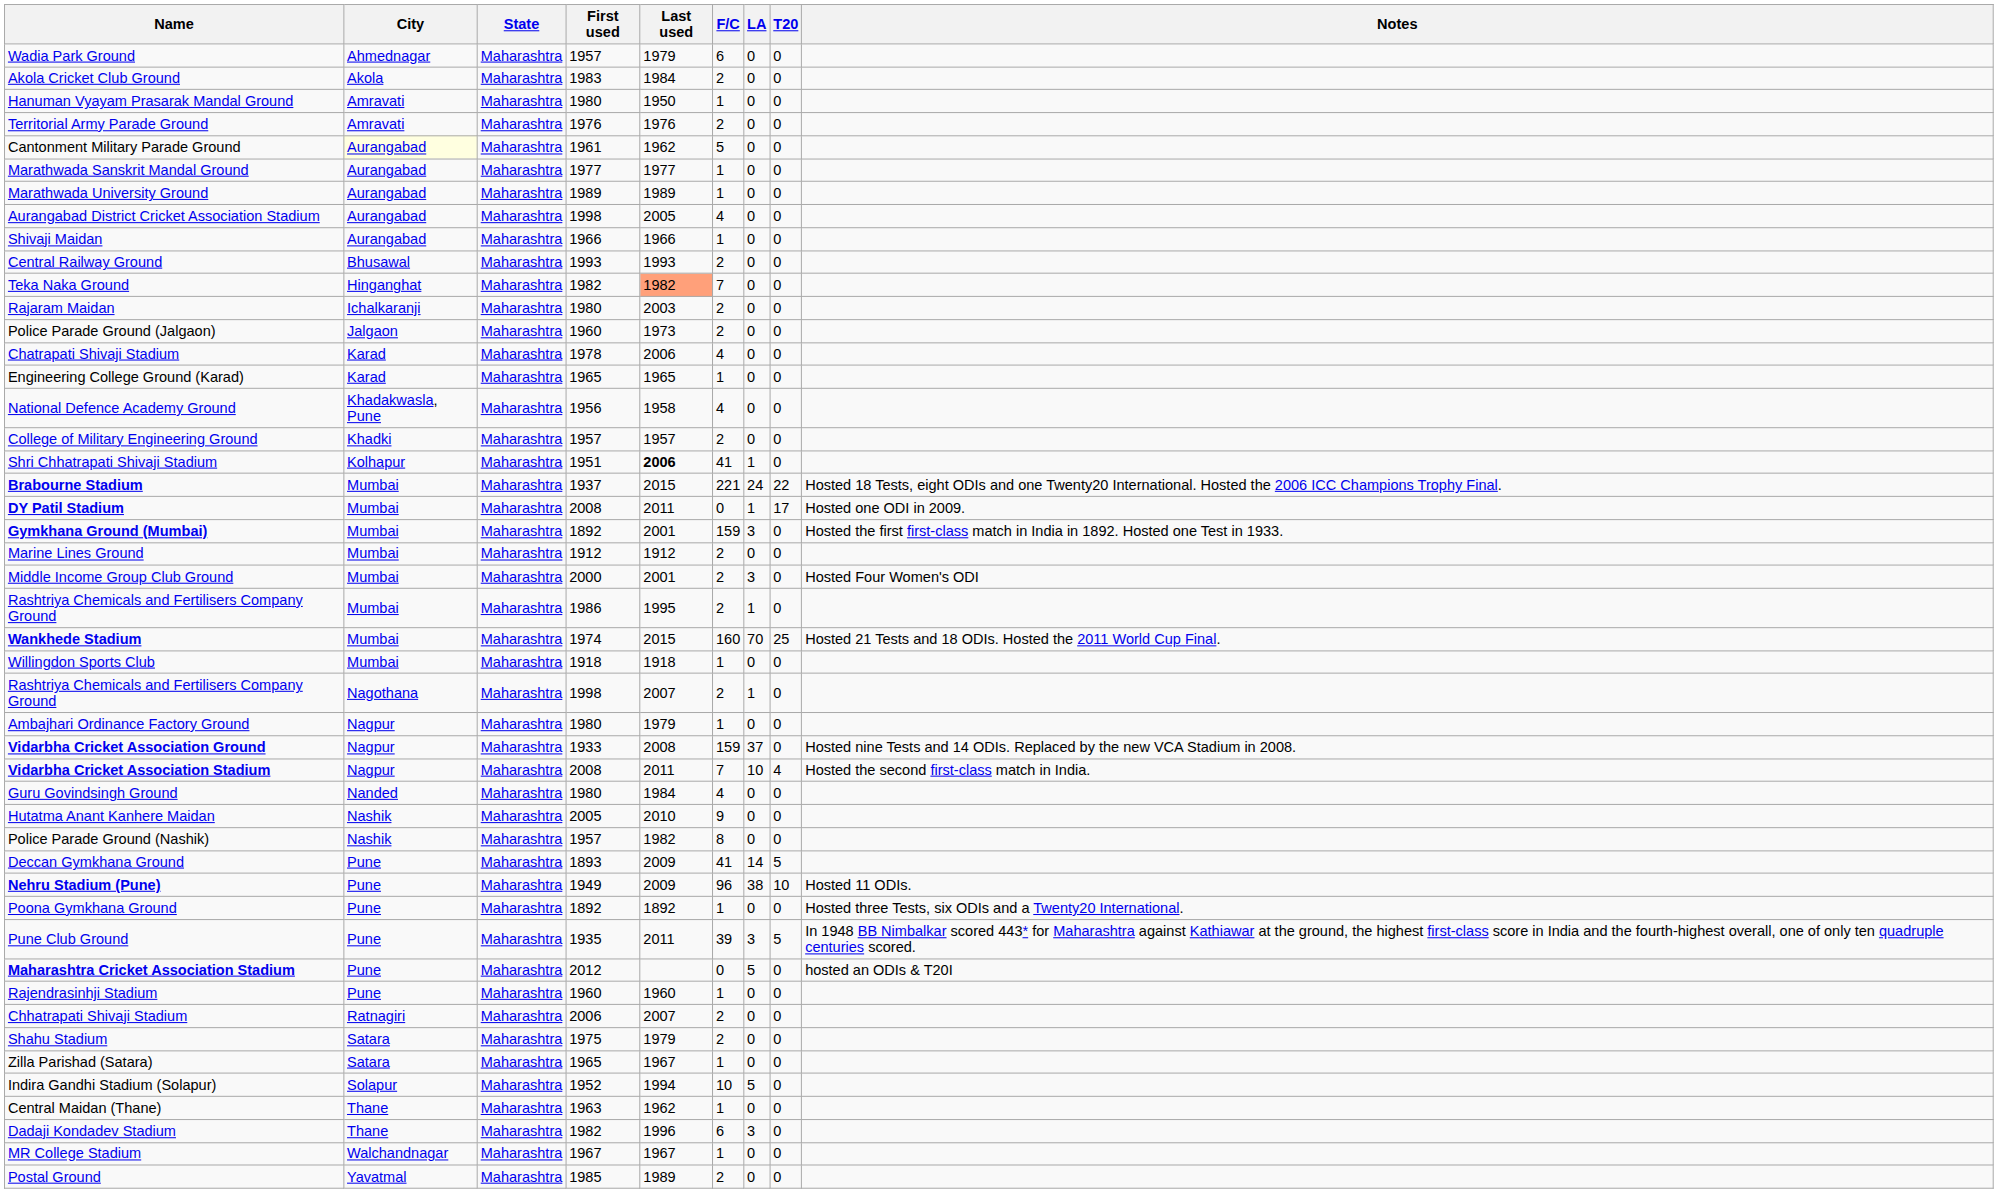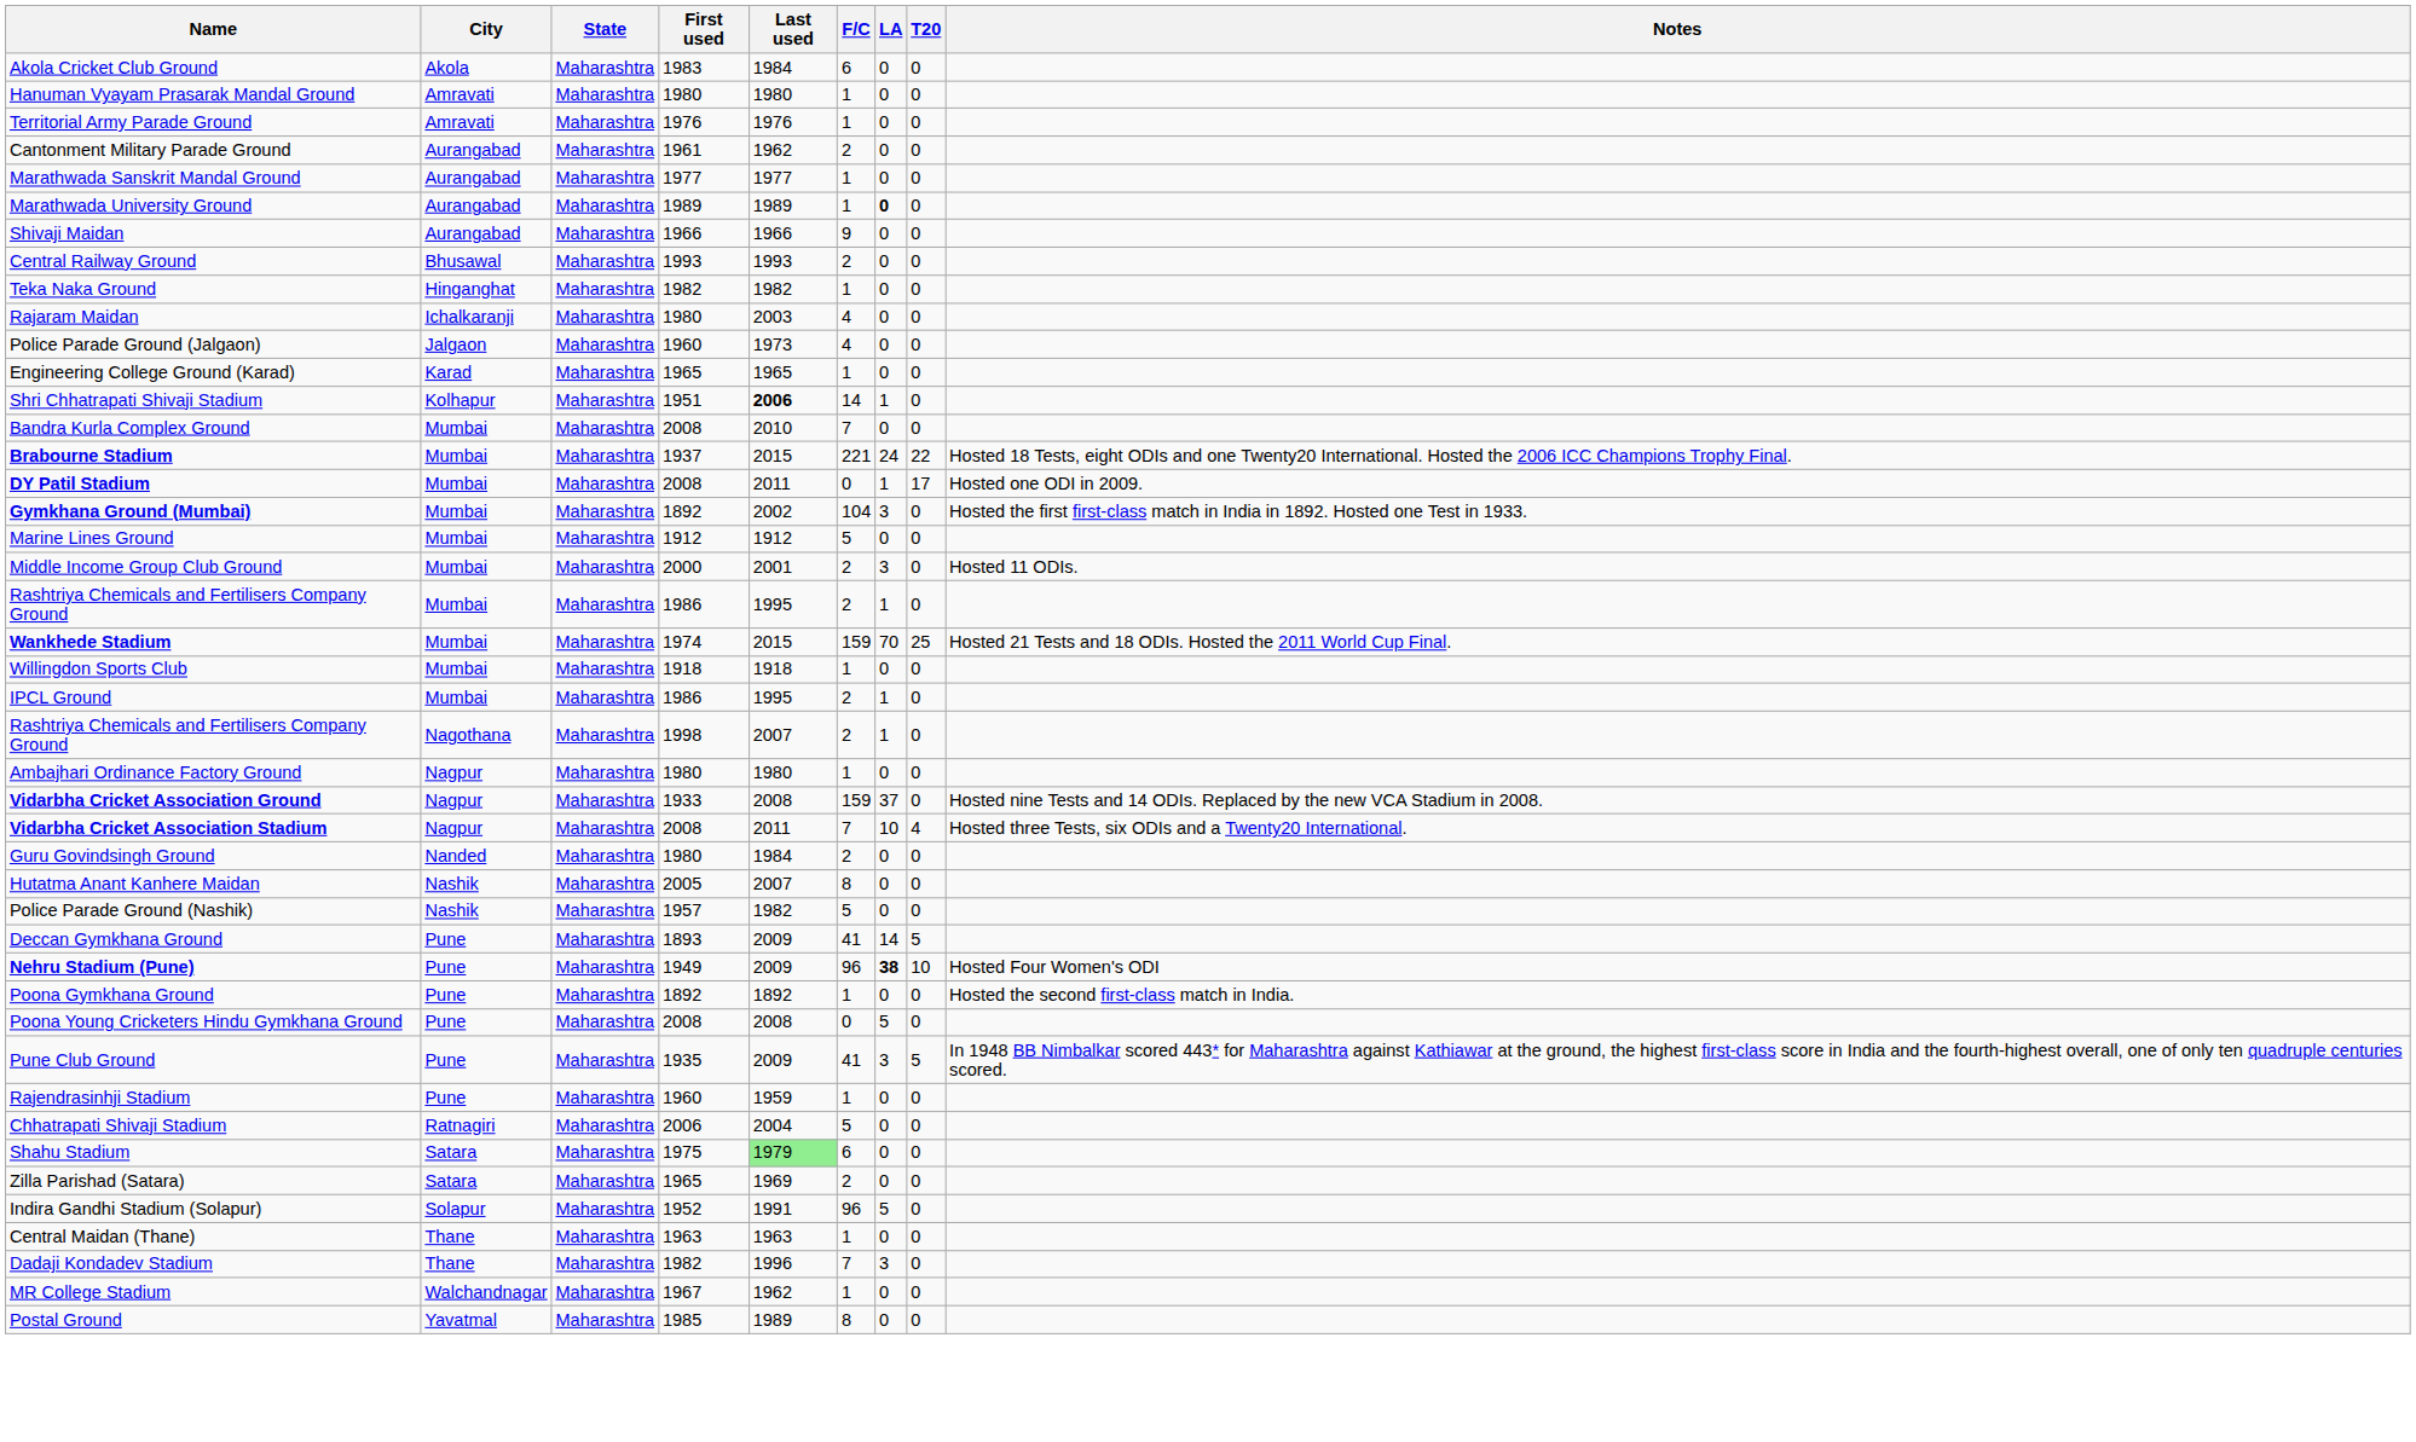- row: Wadia Park Ground | Ahmednagar | Maharashtra | 1957 | 1979 | 6 | 0 | 0
Akola Cricket Club Ground | F/C: 2 -> 6
Hanuman Vyayam Prasarak Mandal Ground | Last used: 1950 -> 1980
Territorial Army Parade Ground | F/C: 2 -> 1
Cantonment Military Parade Ground | City: lightyellow background -> no background
Cantonment Military Parade Ground | F/C: 5 -> 2
Marathwada University Ground | LA: normal -> bold
- row: Aurangabad District Cricket Association Stadium | Aurangabad | Maharashtra | 1998 | 2005 | 4 | 0 | 0
Shivaji Maidan | F/C: 1 -> 9
Teka Naka Ground | Last used: lightsalmon background -> no background
Teka Naka Ground | F/C: 7 -> 1
Rajaram Maidan | F/C: 2 -> 4
Police Parade Ground (Jalgaon) | F/C: 2 -> 4
- row: Chatrapati Shivaji Stadium | Karad | Maharashtra | 1978 | 2006 | 4 | 0 | 0
- row: National Defence Academy Ground | Khadakwasla, Pune | Maharashtra | 1956 | 1958 | 4 | 0 | 0
- row: College of Military Engineering Ground | Khadki | Maharashtra | 1957 | 1957 | 2 | 0 | 0
Shri Chhatrapati Shivaji Stadium | F/C: 41 -> 14
+ row: Bandra Kurla Complex Ground | Mumbai | Maharashtra | 2008 | 2010 | 7 | 0 | 0
Gymkhana Ground (Mumbai) | Last used: 2001 -> 2002
Gymkhana Ground (Mumbai) | F/C: 159 -> 104
Marine Lines Ground | F/C: 2 -> 5
Middle Income Group Club Ground | Notes: Hosted Four Women's ODI -> Hosted 11 ODIs.
Wankhede Stadium | F/C: 160 -> 159
+ row: IPCL Ground | Mumbai | Maharashtra | 1986 | 1995 | 2 | 1 | 0
Ambajhari Ordinance Factory Ground | Last used: 1979 -> 1980
Vidarbha Cricket Association Stadium | Notes: Hosted the second first-class match in India. -> Hosted three Tests, six ODIs and a Twenty20 International.
Guru Govindsingh Ground | F/C: 4 -> 2
Hutatma Anant Kanhere Maidan | Last used: 2010 -> 2007
Hutatma Anant Kanhere Maidan | F/C: 9 -> 8
Police Parade Ground (Nashik) | F/C: 8 -> 5
Nehru Stadium (Pune) | LA: normal -> bold
Nehru Stadium (Pune) | Notes: Hosted 11 ODIs. -> Hosted Four Women's ODI
Poona Gymkhana Ground | Notes: Hosted three Tests, six ODIs and a Twenty20 International. -> Hosted the second first-class match in India.
+ row: Poona Young Cricketers Hindu Gymkhana Ground | Pune | Maharashtra | 2008 | 2008 | 0 | 5 | 0
Pune Club Ground | Last used: 2011 -> 2009
Pune Club Ground | F/C: 39 -> 41
- row: Maharashtra Cricket Association Stadium | Pune | Maharashtra | 2012 | 0 | 5 | 0 | hosted an ODIs & T20I
Rajendrasinhji Stadium | Last used: 1960 -> 1959
Chhatrapati Shivaji Stadium | Last used: 2007 -> 2004
Chhatrapati Shivaji Stadium | F/C: 2 -> 5
Shahu Stadium | Last used: no background -> lightgreen background
Shahu Stadium | F/C: 2 -> 6
Zilla Parishad (Satara) | Last used: 1967 -> 1969
Zilla Parishad (Satara) | F/C: 1 -> 2
Indira Gandhi Stadium (Solapur) | Last used: 1994 -> 1991
Indira Gandhi Stadium (Solapur) | F/C: 10 -> 96
Central Maidan (Thane) | Last used: 1962 -> 1963
Dadaji Kondadev Stadium | F/C: 6 -> 7
MR College Stadium | Last used: 1967 -> 1962
Postal Ground | F/C: 2 -> 8
